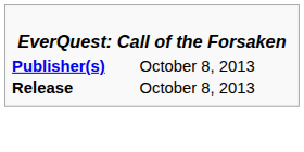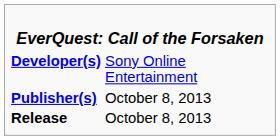+ row: Developer(s) | Sony Online Entertainment
